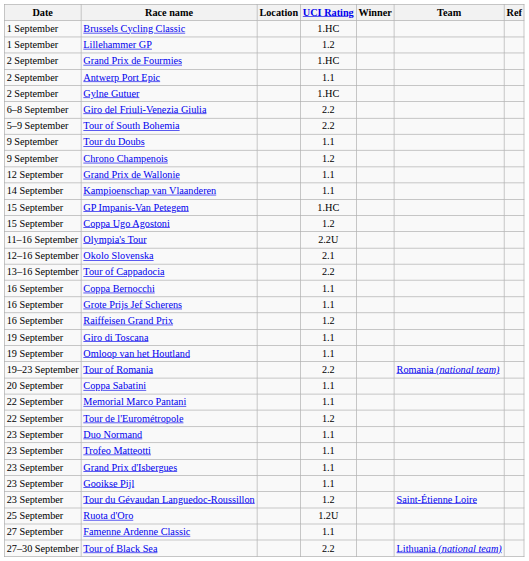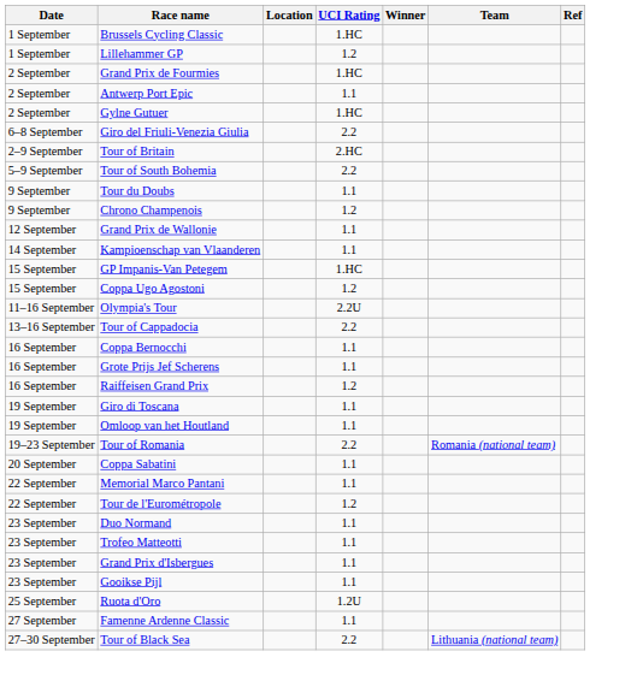+ row: 2–9 September | Tour of Britain | 2.HC
- row: 12–16 September | Okolo Slovenska | 2.1
- row: 23 September | Tour du Gévaudan Languedoc-Roussillon | 1.2 | Saint-Étienne Loire
